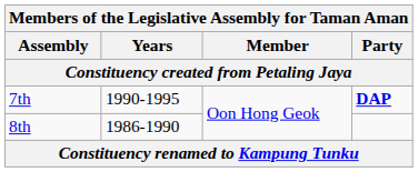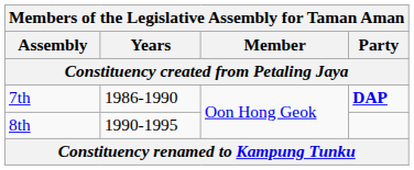7th | Years: 1990-1995 -> 1986-1990
8th | Years: 1986-1990 -> 1990-1995
